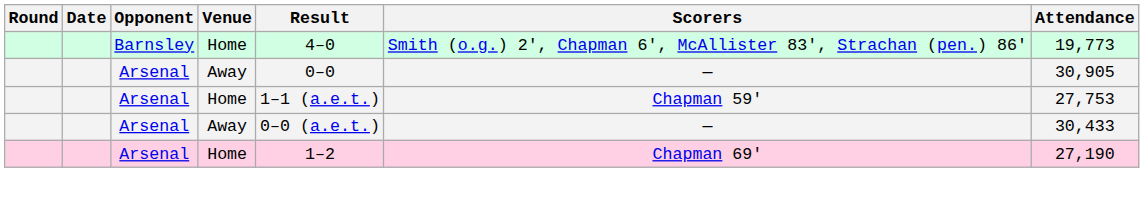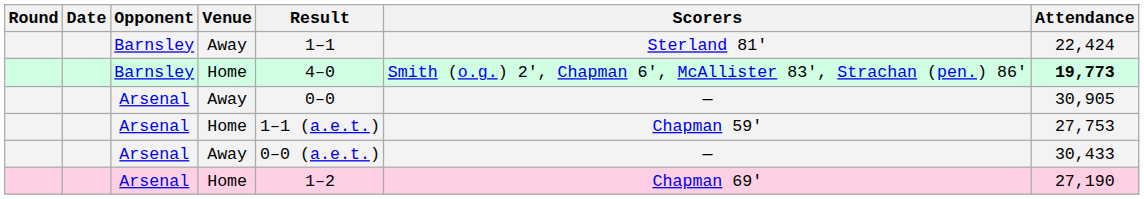+ row: Barnsley | Away | 1–1 | Sterland 81' | 22,424
Barnsley / Home | Attendance: normal -> bold
